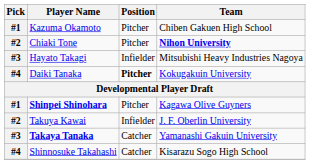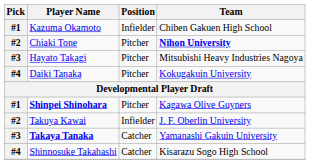Kazuma Okamoto | Position: Pitcher -> Infielder
Hayato Takagi | Position: Infielder -> Pitcher
Daiki Tanaka | Position: bold -> normal
